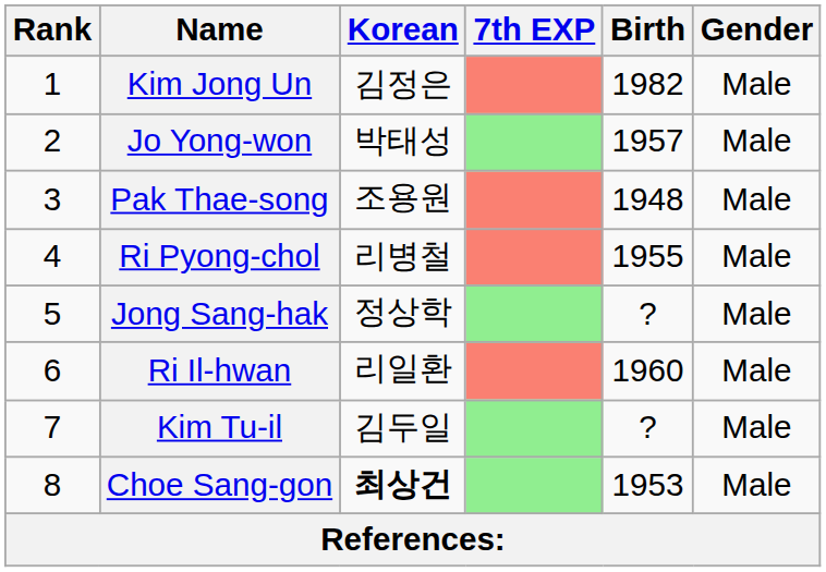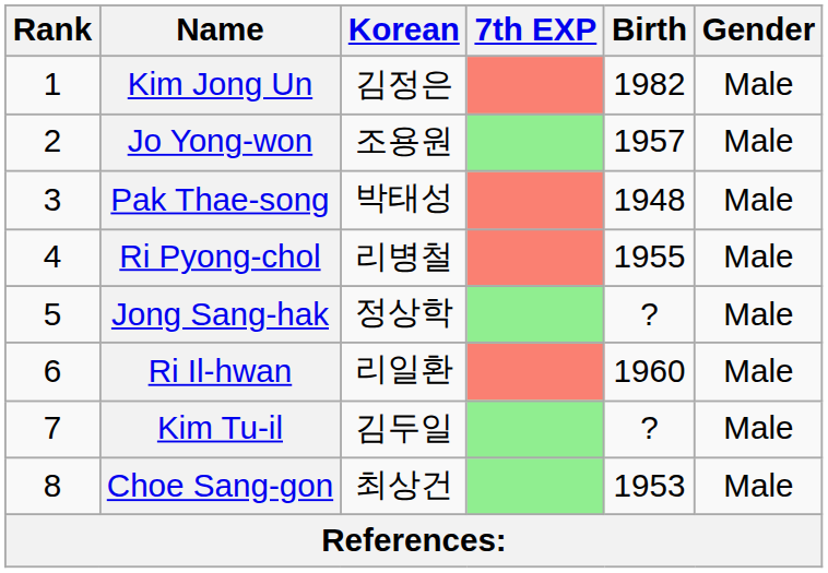Jo Yong-won | Korean: 박태성 -> 조용원
Pak Thae-song | Korean: 조용원 -> 박태성
Choe Sang-gon | Korean: bold -> normal
